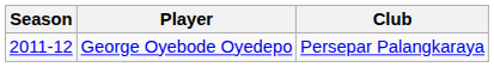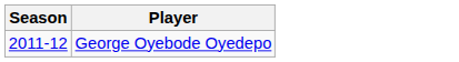- column: Club | Persepar Palangkaraya
